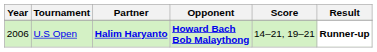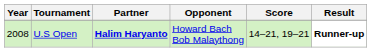U.S Open | Year: 2006 -> 2008
U.S Open | Opponent: bold -> normal
